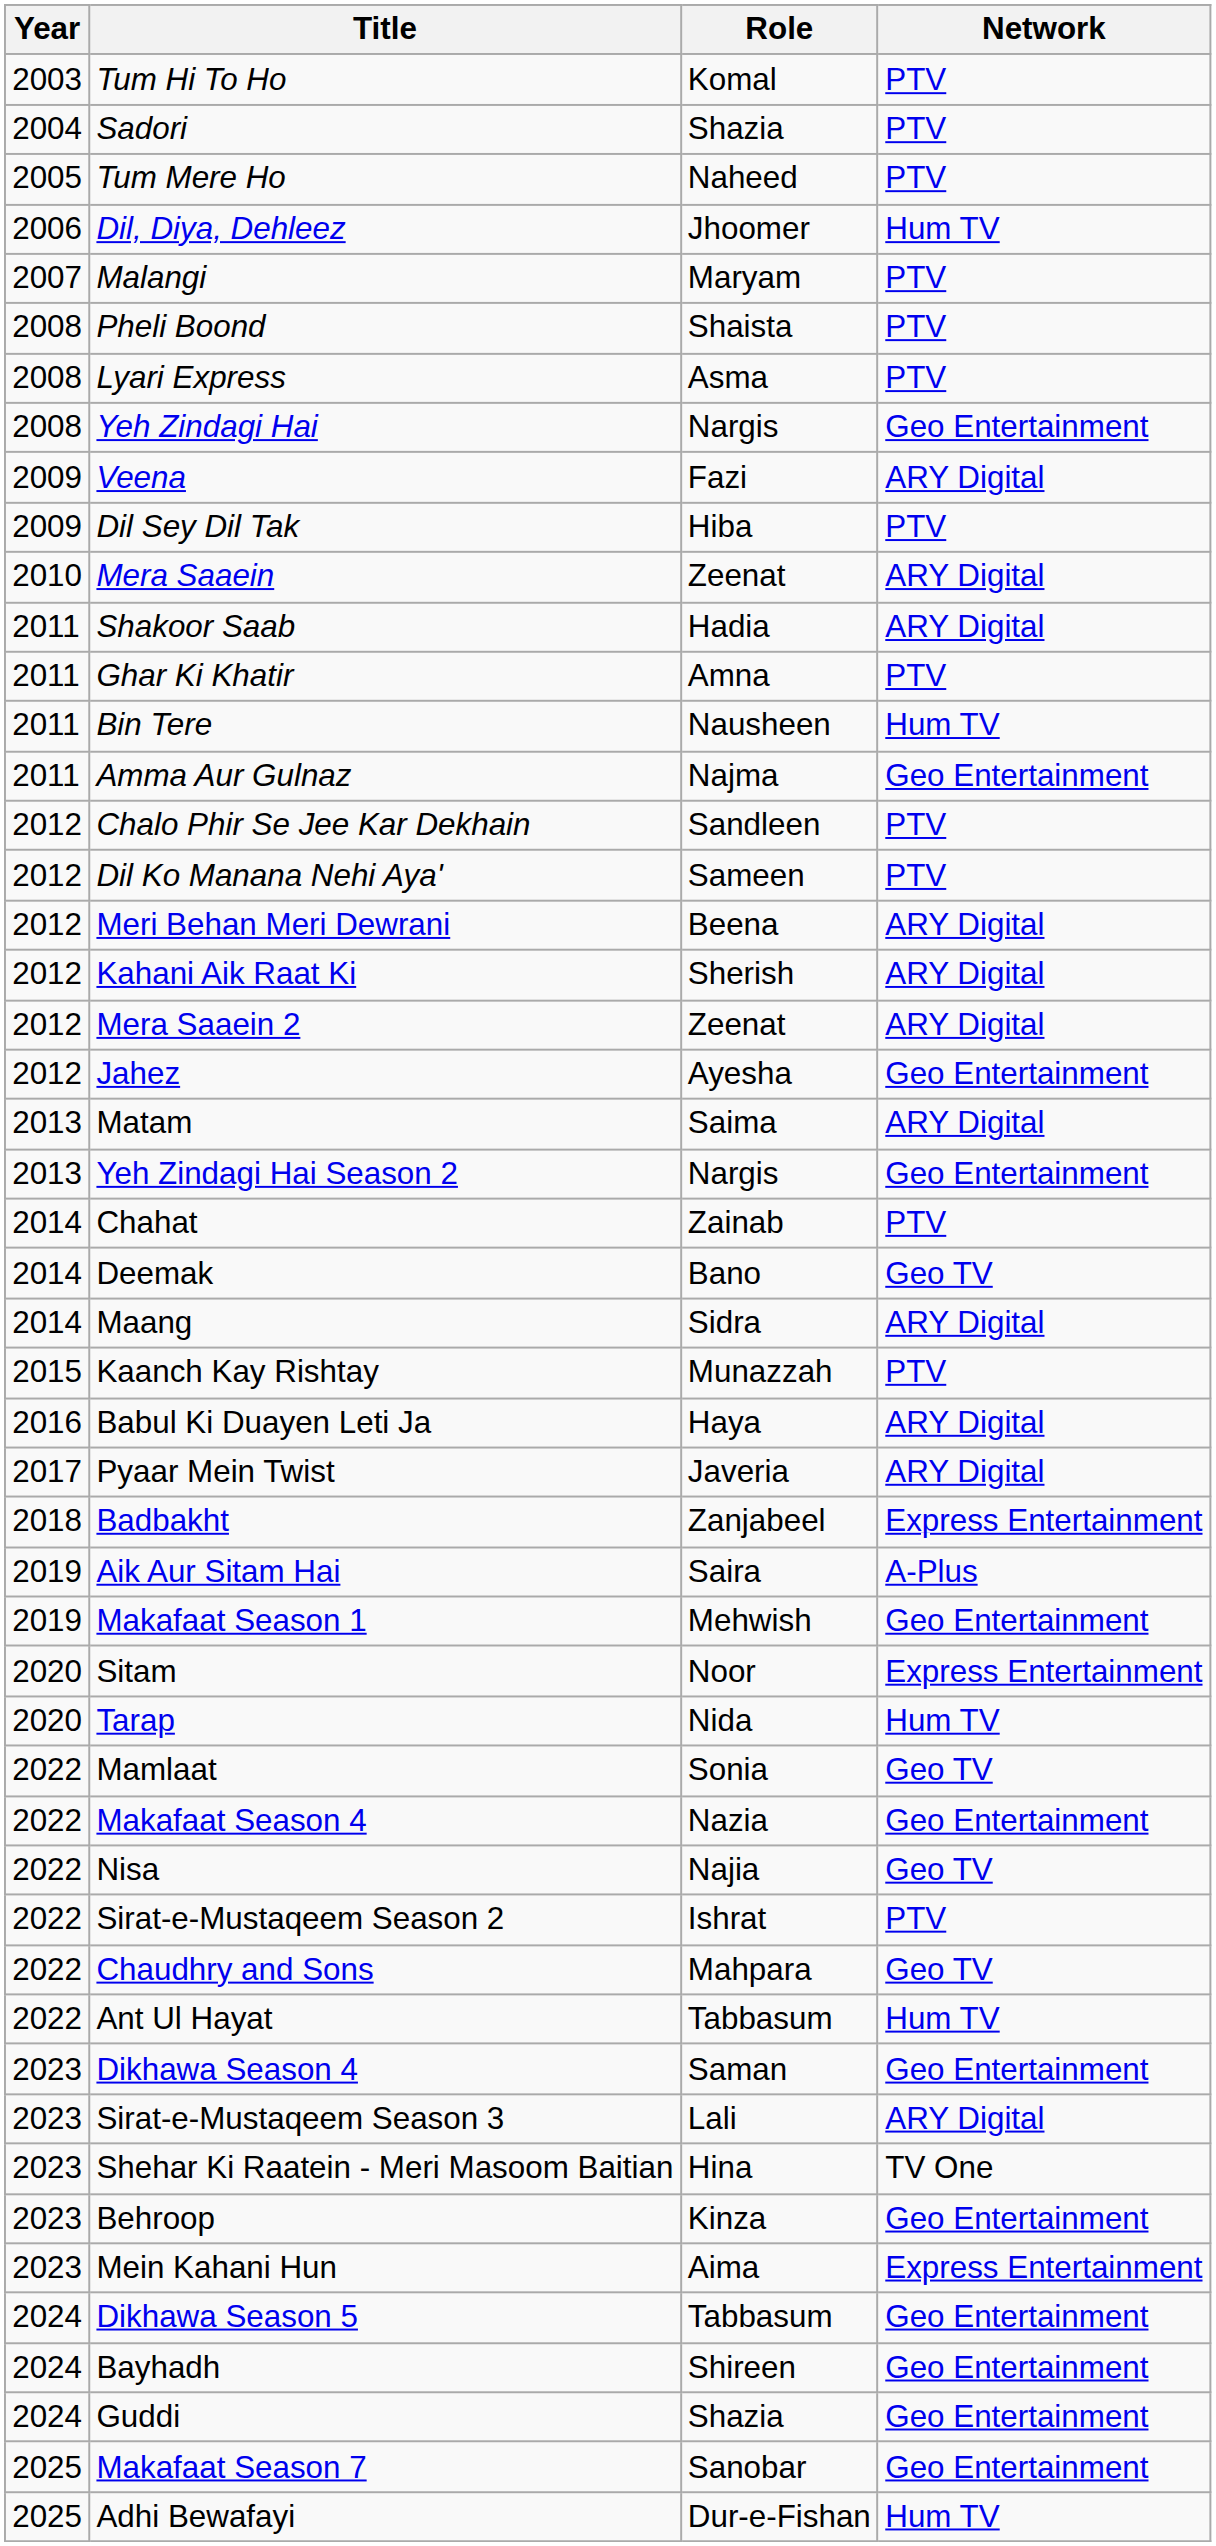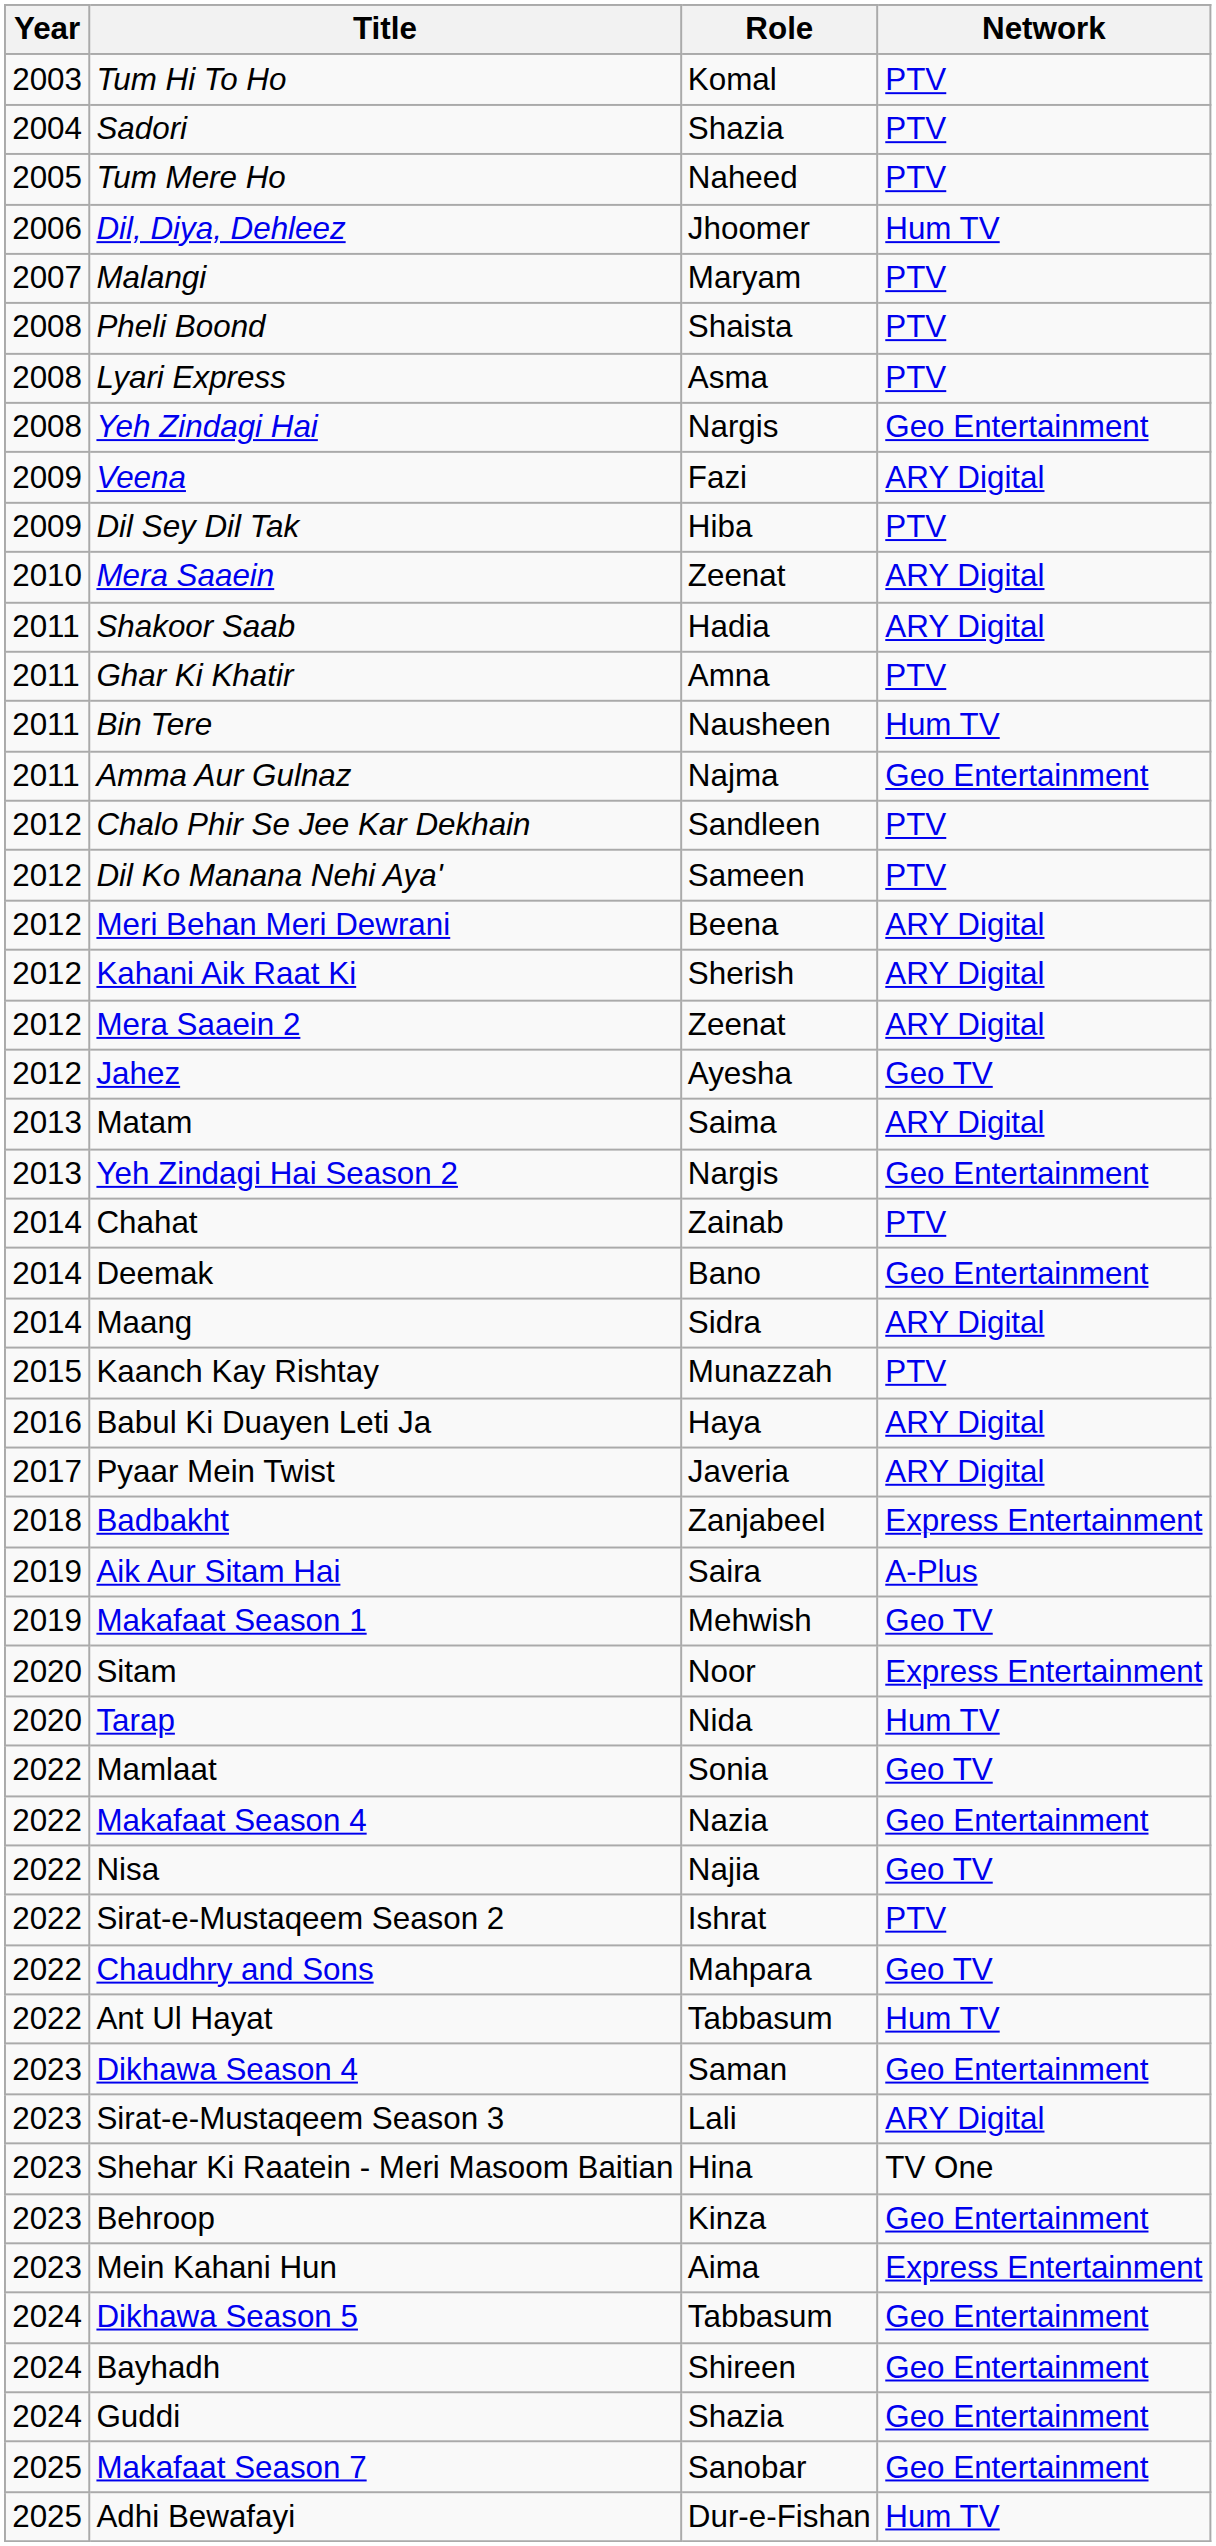Jahez | Network: Geo Entertainment -> Geo TV
Deemak | Network: Geo TV -> Geo Entertainment
Makafaat Season 1 | Network: Geo Entertainment -> Geo TV
